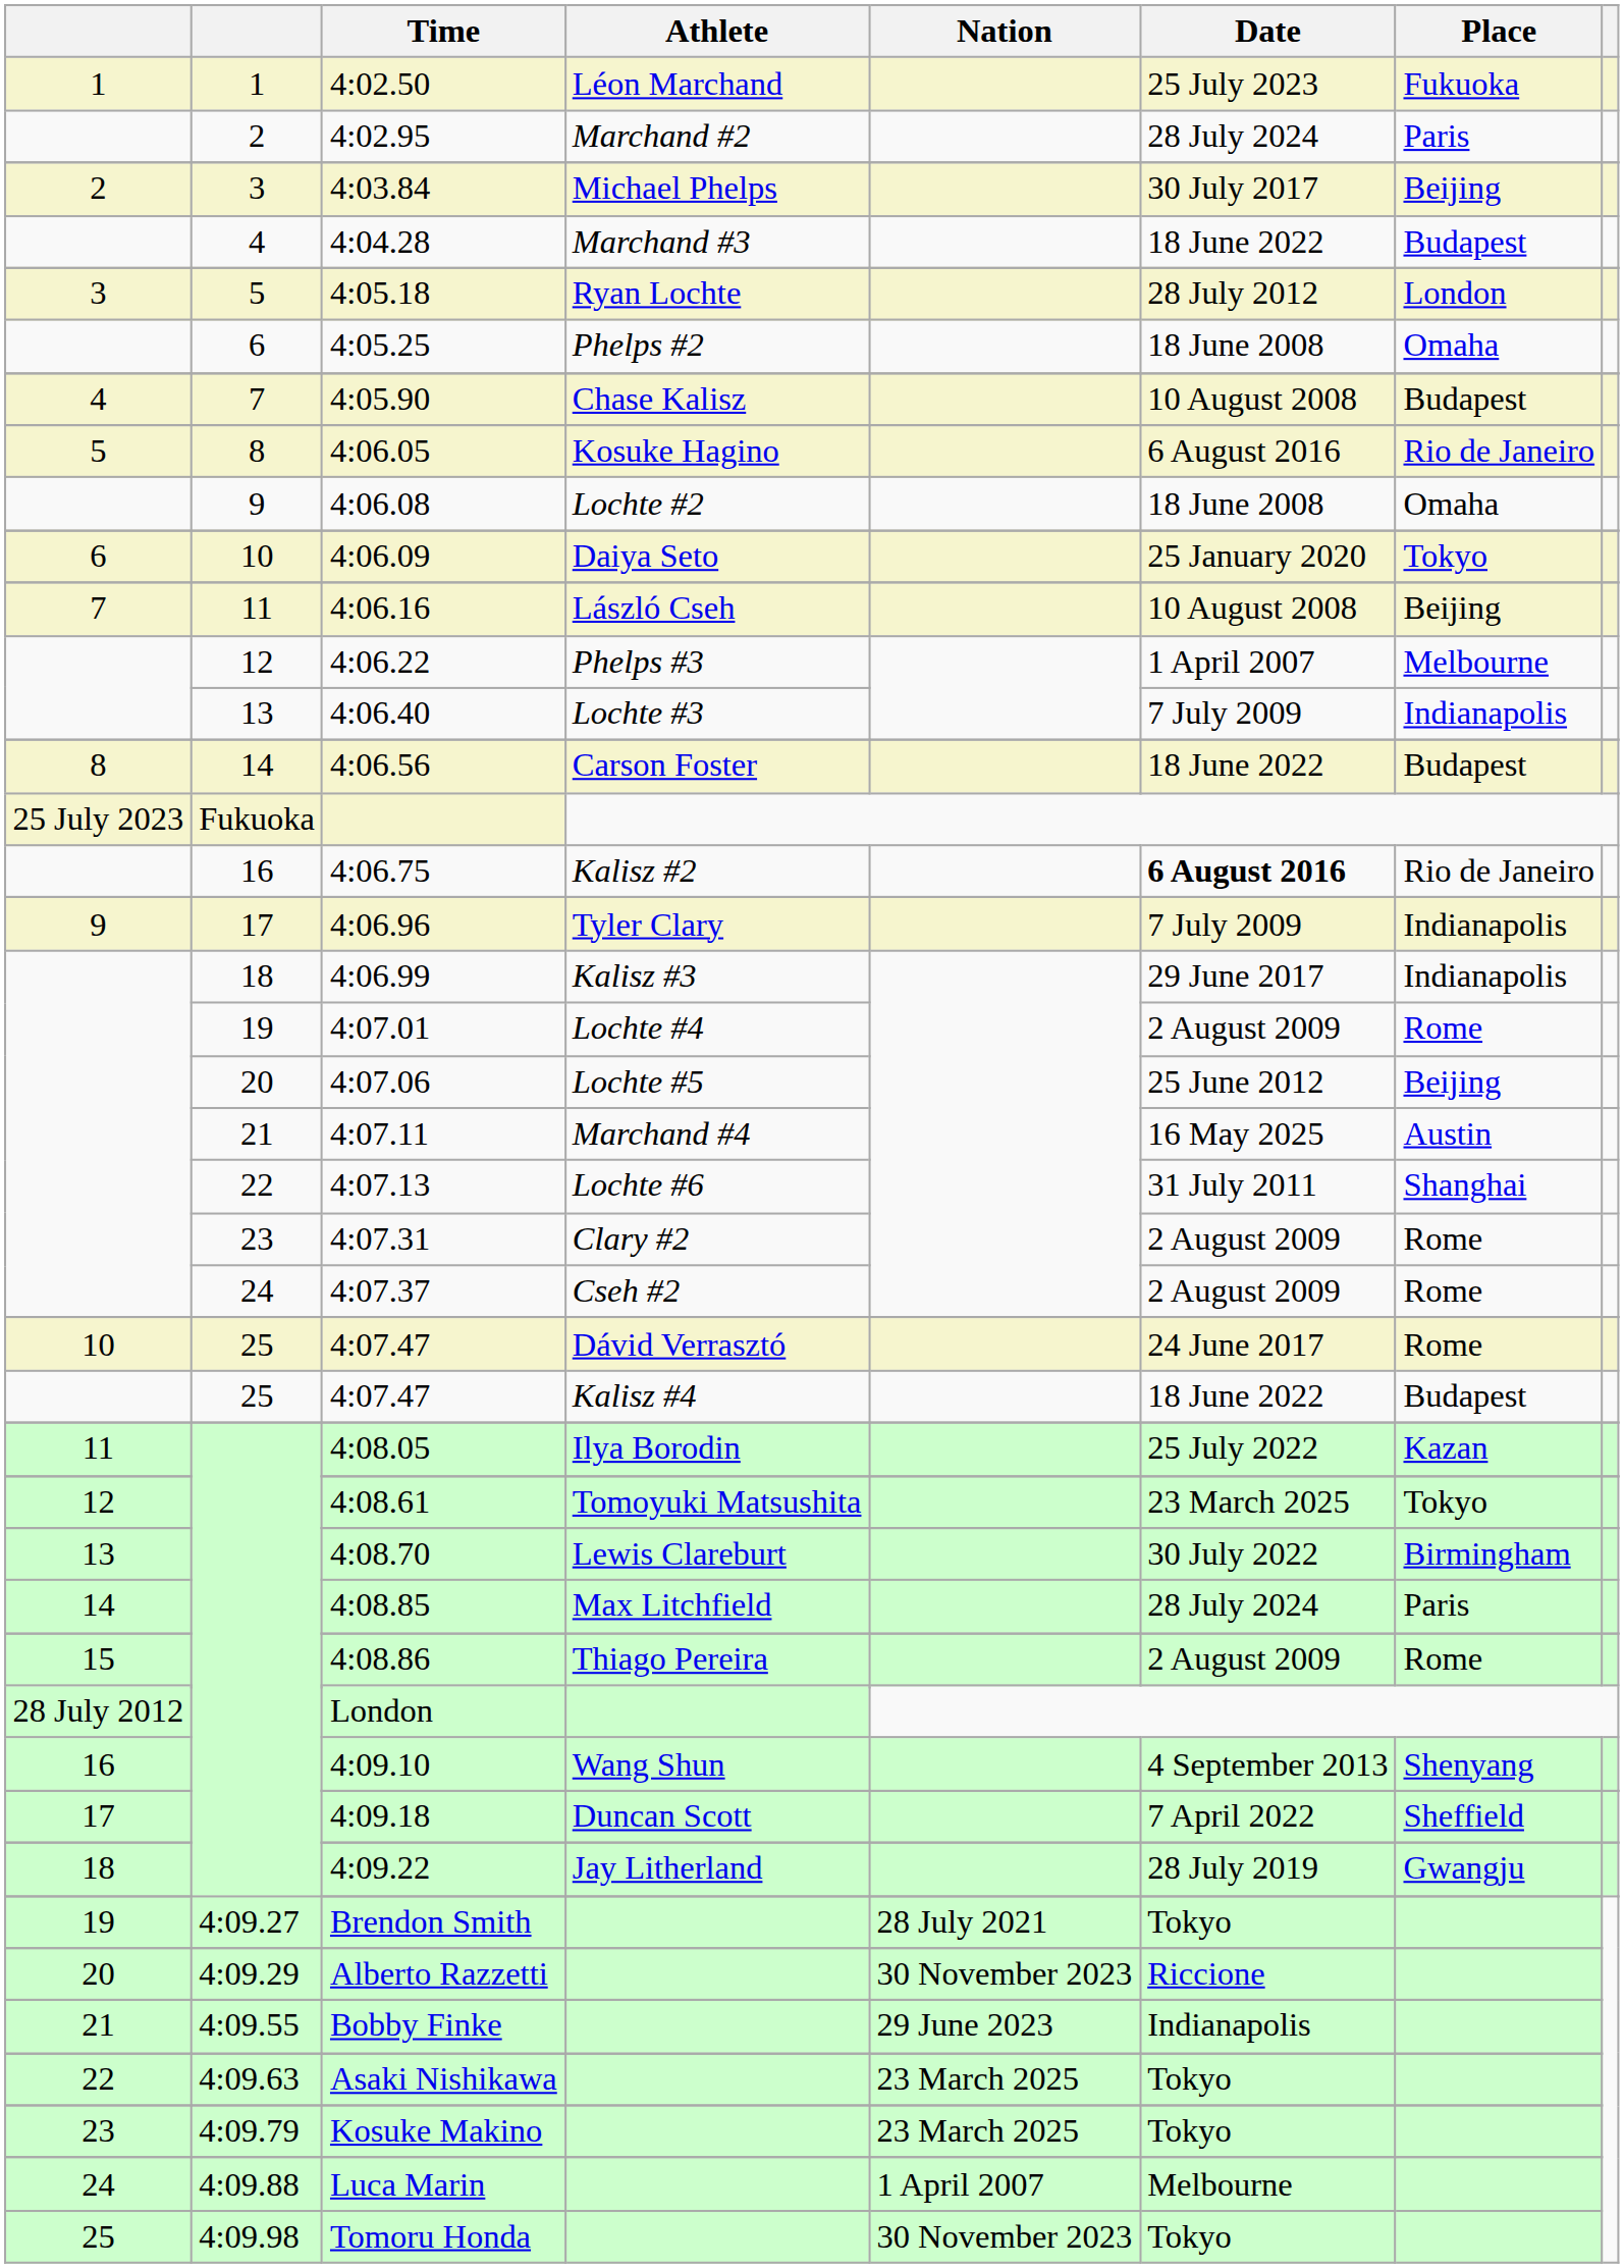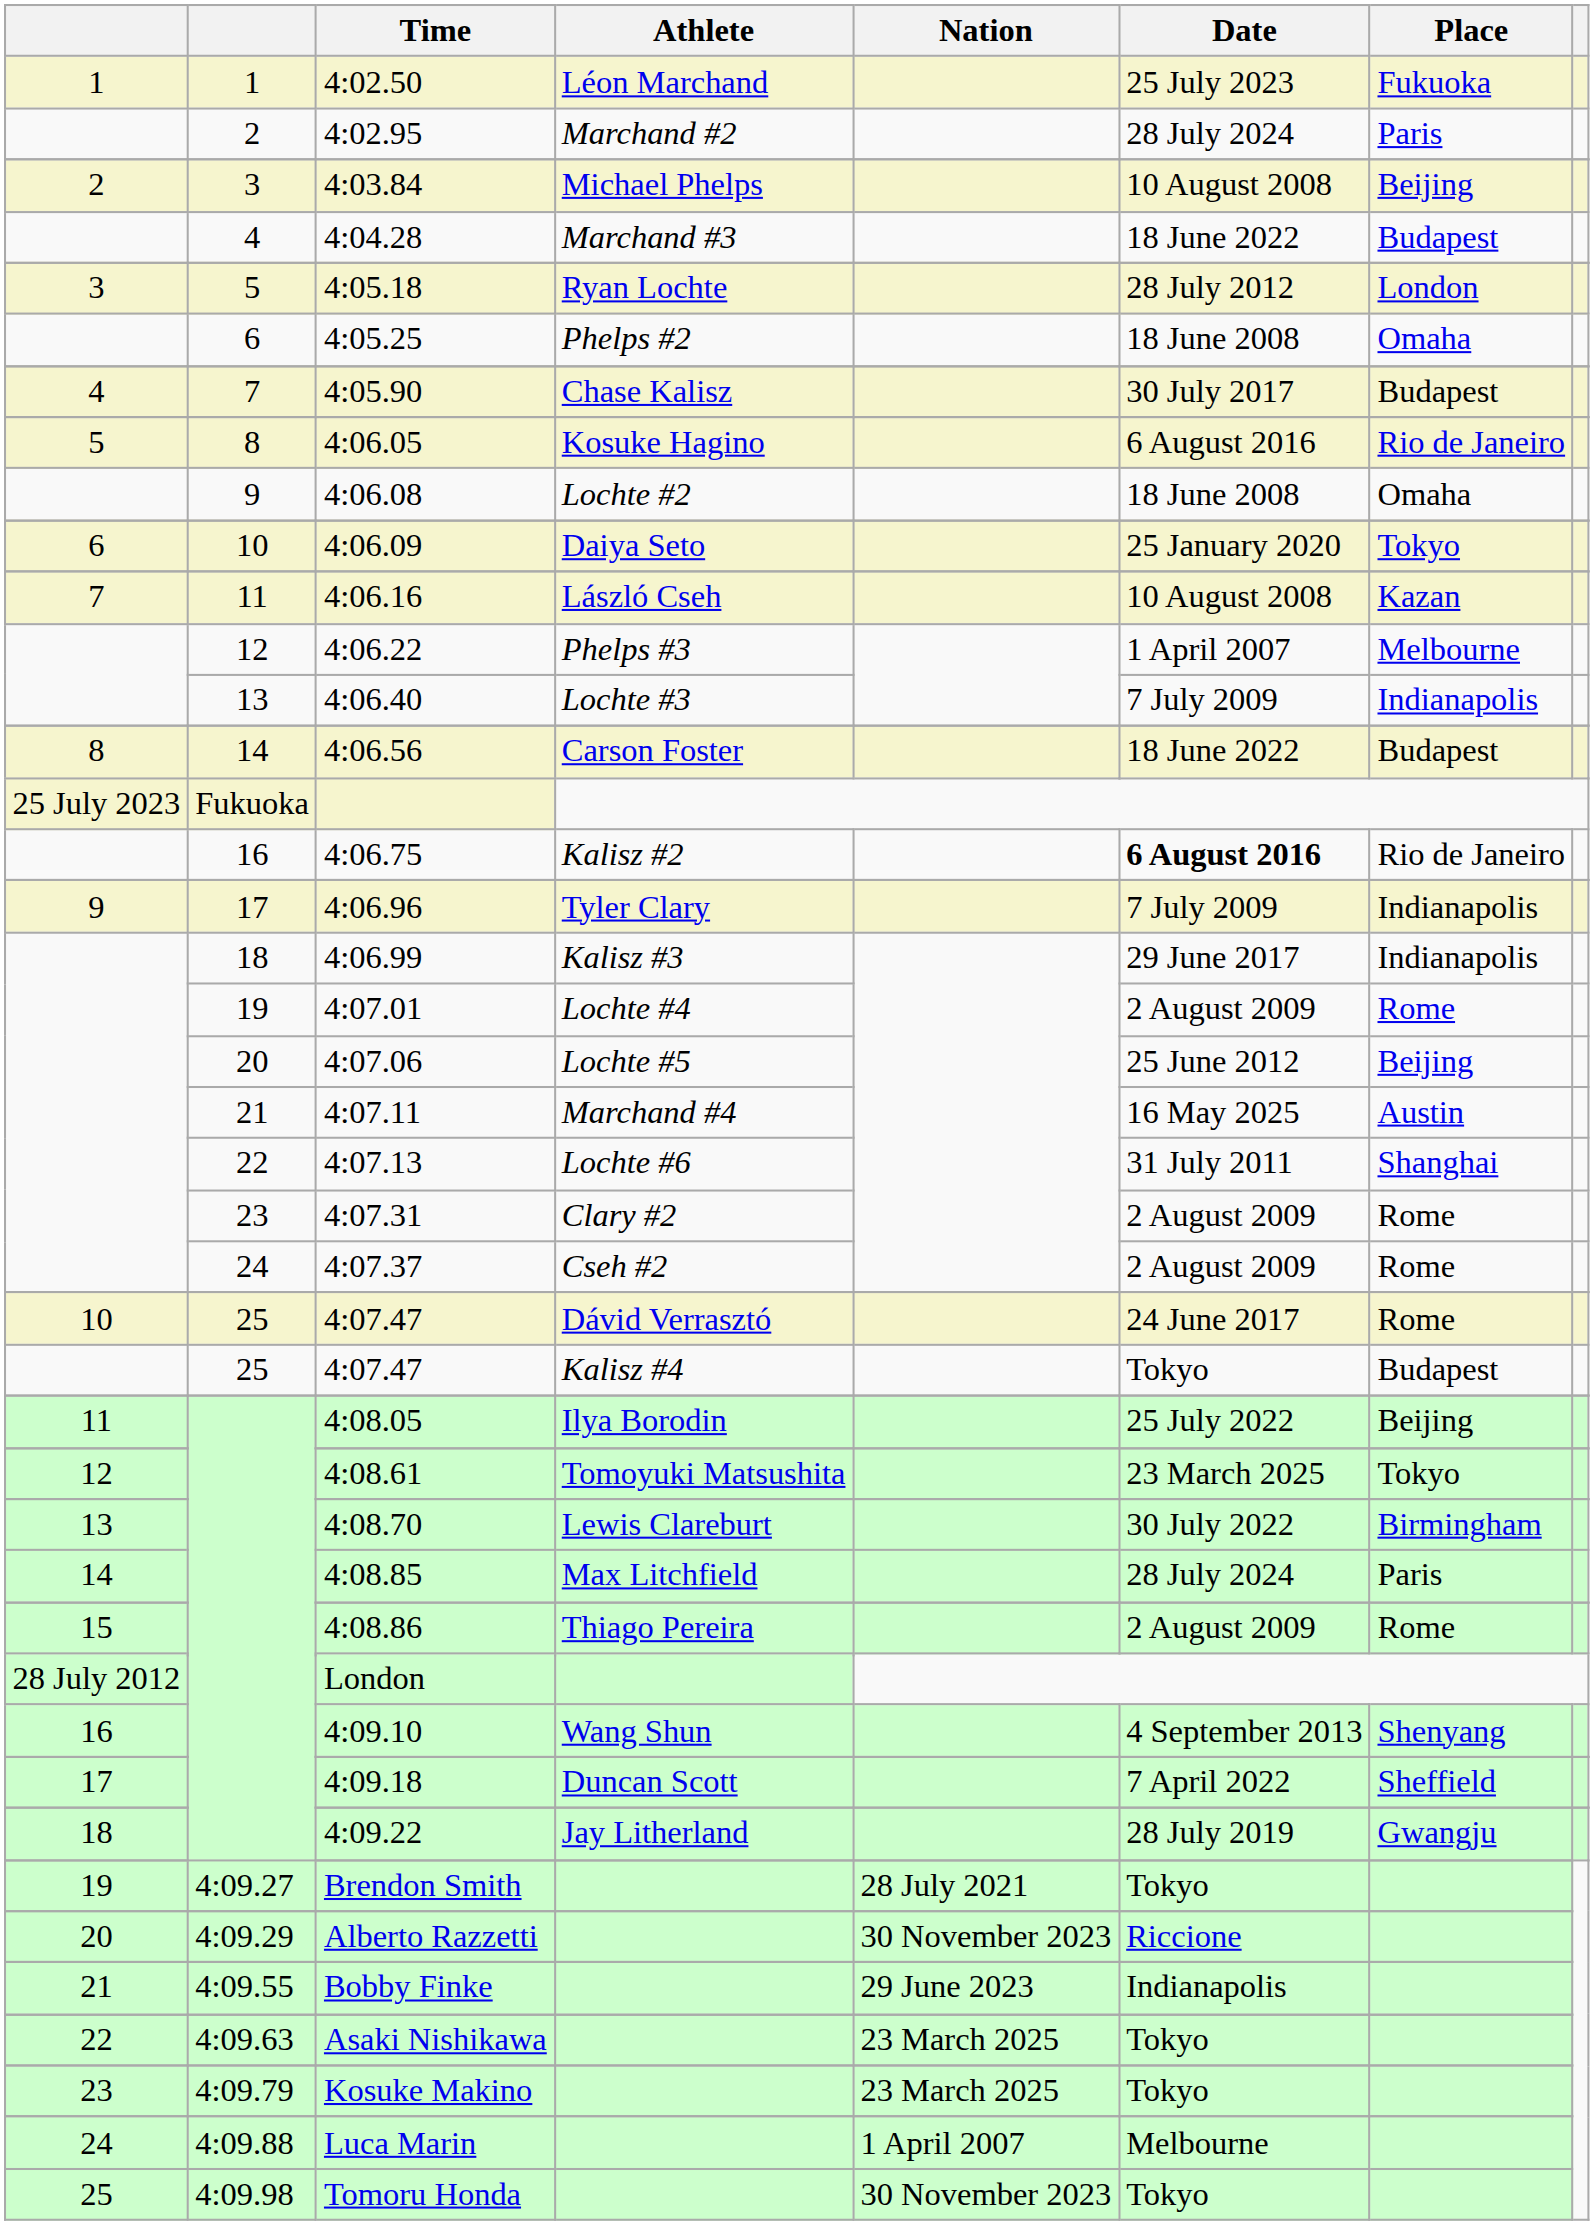4:03.84 | Date: 30 July 2017 -> 10 August 2008
4:05.90 | Date: 10 August 2008 -> 30 July 2017
4:06.16 | Place: Beijing -> Kazan
4:07.47 / Kalisz #4 | Date: 18 June 2022 -> Tokyo
4:08.05 | Place: Kazan -> Beijing
